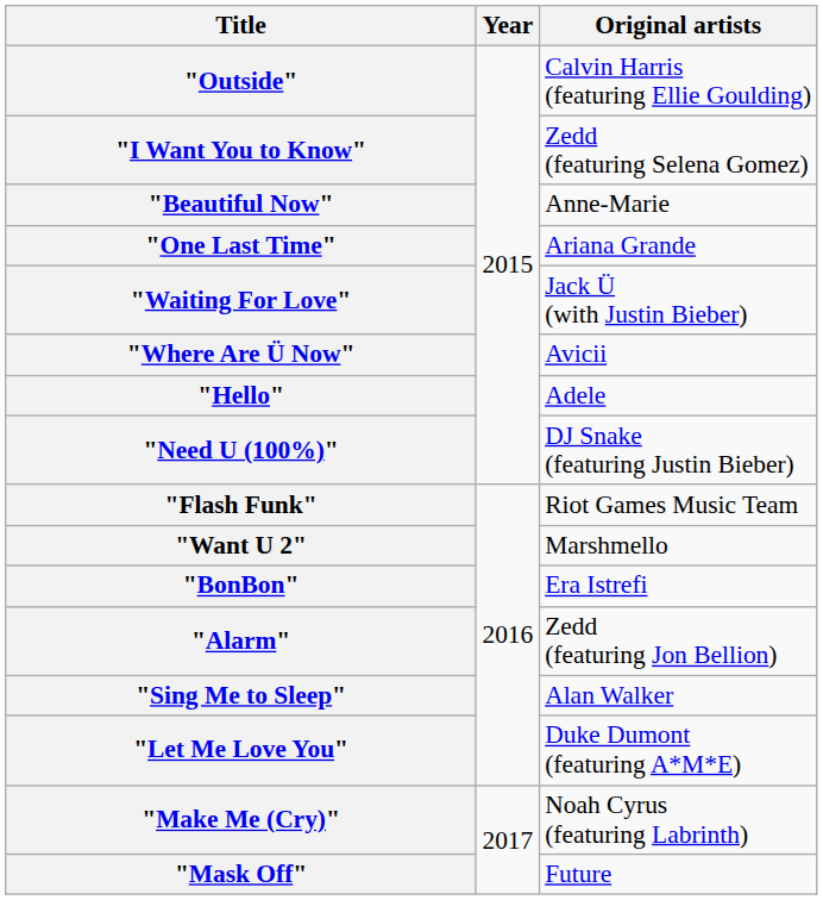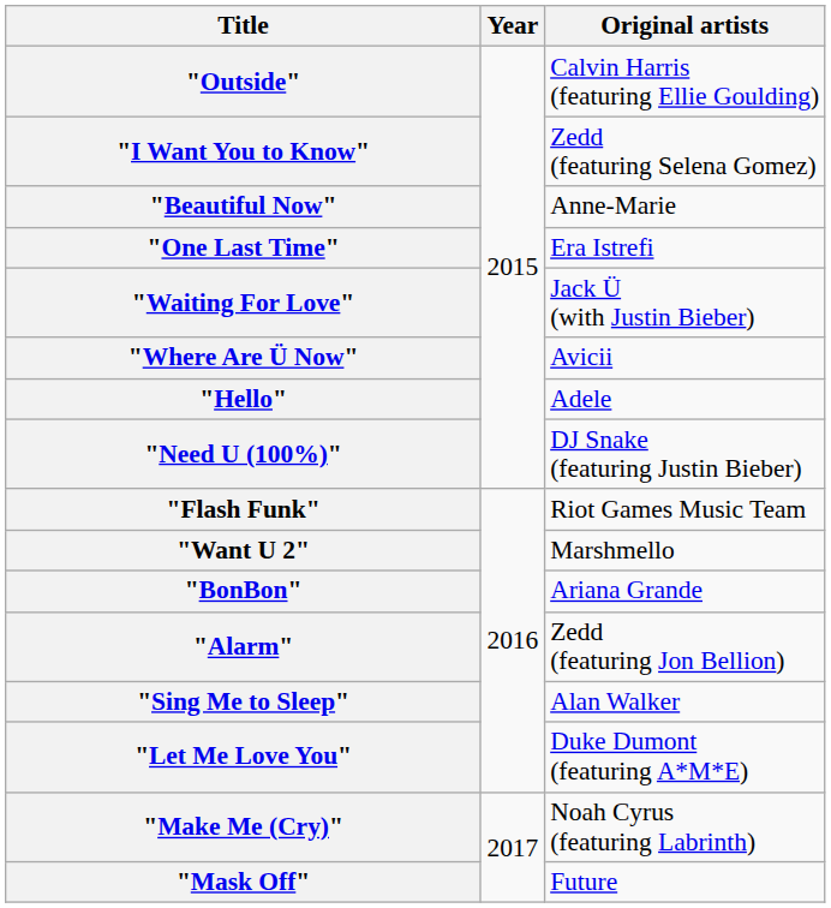"One Last Time" | Original artists: Ariana Grande -> Era Istrefi
"BonBon" | Original artists: Era Istrefi -> Ariana Grande
